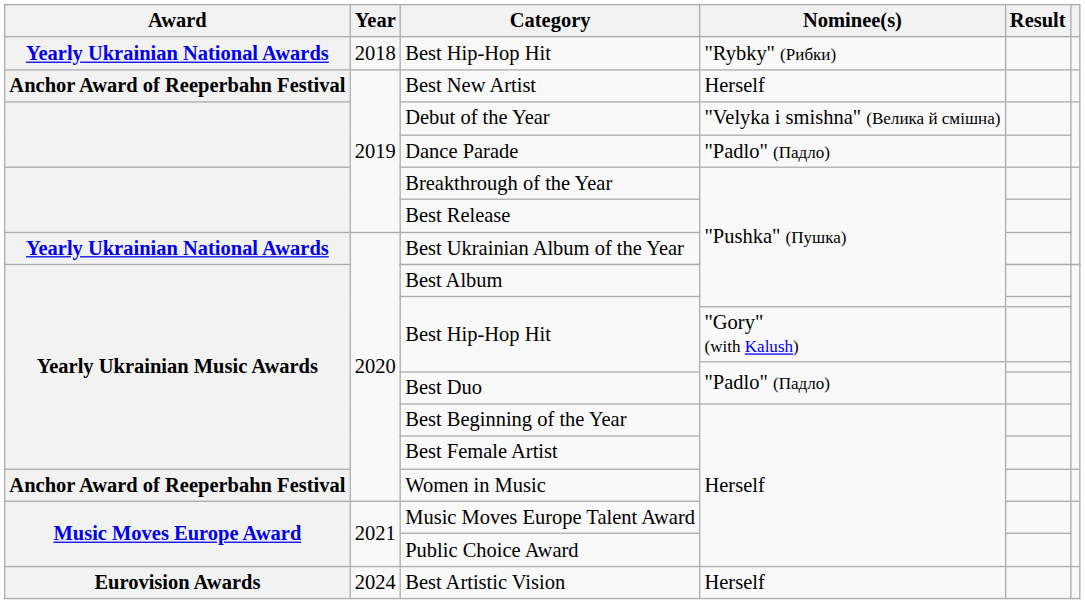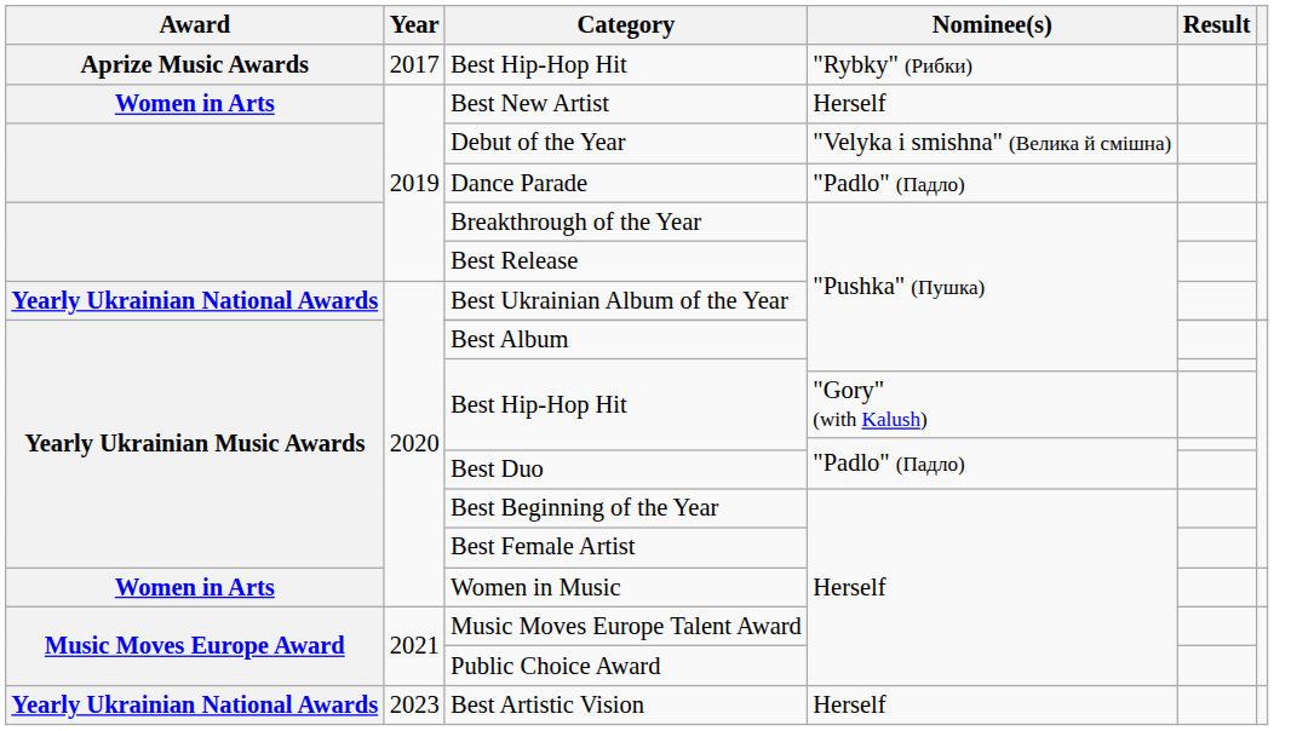Best Hip-Hop Hit / "Rybky" (Рибки) | Award: Yearly Ukrainian National Awards -> Aprize Music Awards
Best Hip-Hop Hit / "Rybky" (Рибки) | Year: 2018 -> 2017
Best New Artist | Award: Anchor Award of Reeperbahn Festival -> Women in Arts
Women in Music | Award: Anchor Award of Reeperbahn Festival -> Women in Arts
Best Artistic Vision | Award: Eurovision Awards -> Yearly Ukrainian National Awards
Best Artistic Vision | Year: 2024 -> 2023
